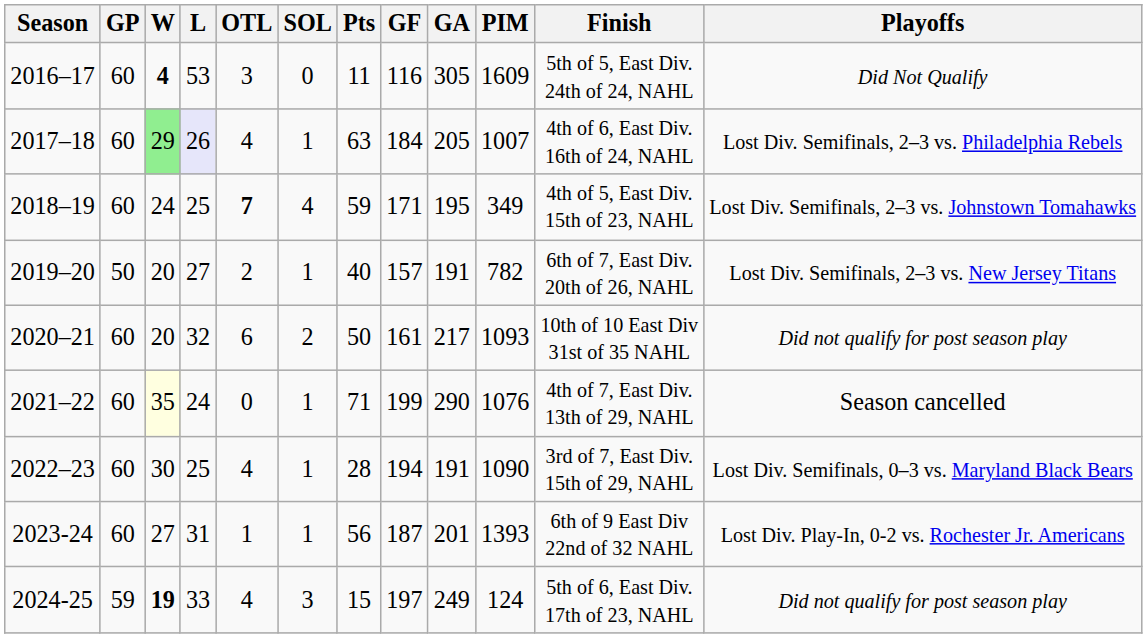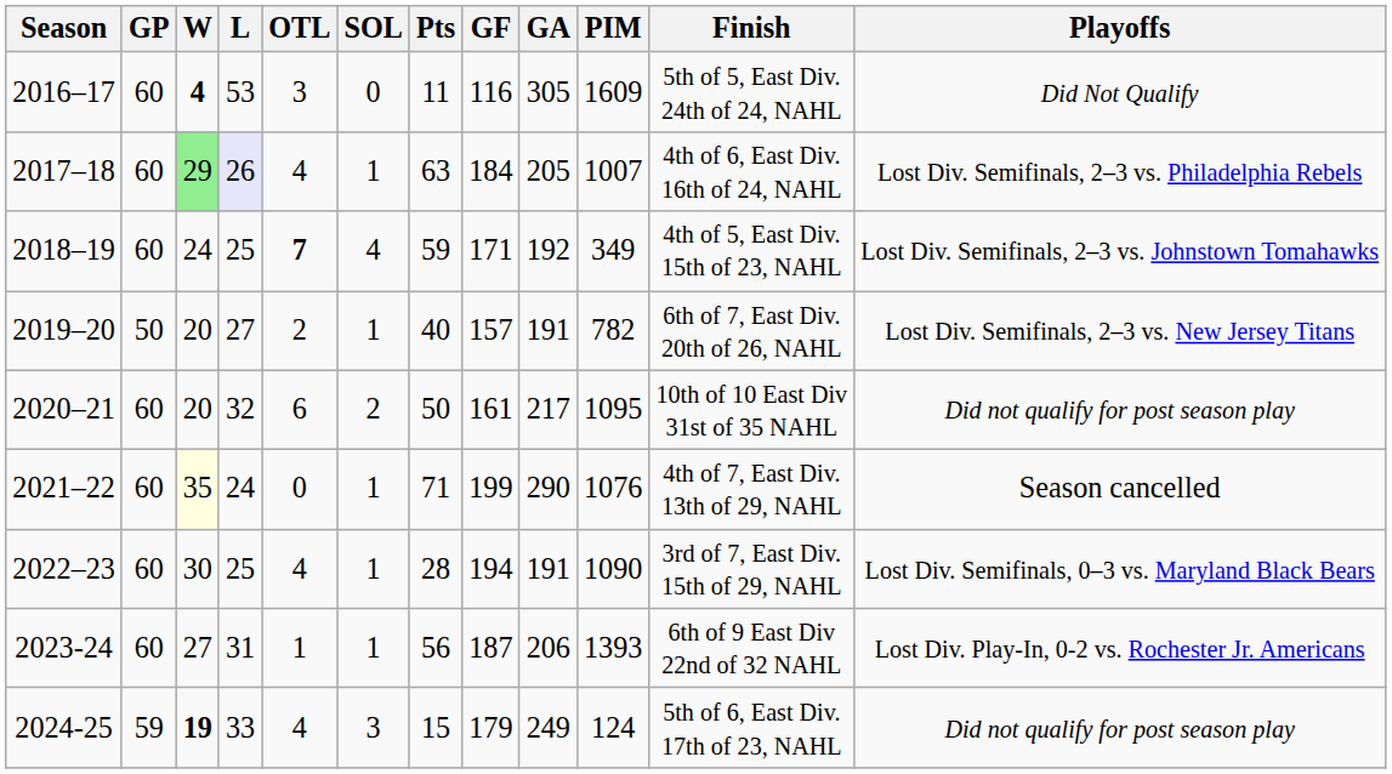2018–19 | GA: 195 -> 192
2020–21 | PIM: 1093 -> 1095
2023-24 | GA: 201 -> 206
2024-25 | GF: 197 -> 179
